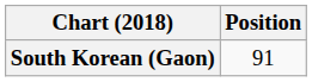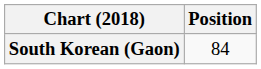South Korean (Gaon) | Position: 91 -> 84
